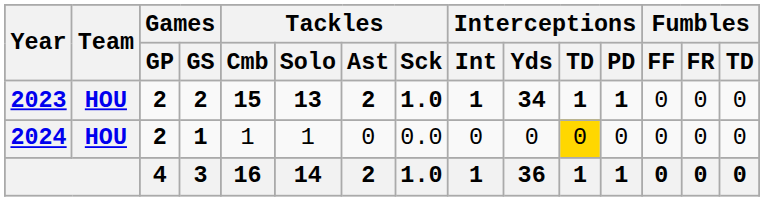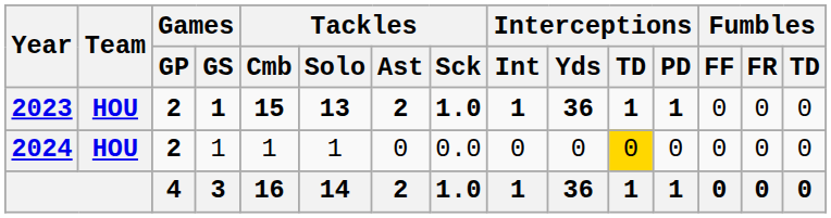2023 | Games / GS: 2 -> 1
2023 | Interceptions / Yds: 34 -> 36
2024 | Games / GS: bold -> normal
